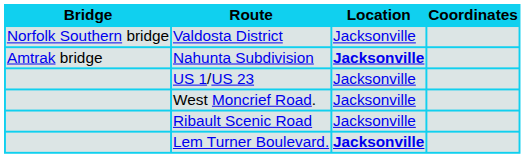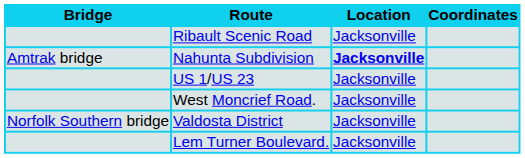rows swapped: Valdosta District <-> Ribault Scenic Road
Lem Turner Boulevard. | Location: bold -> normal
